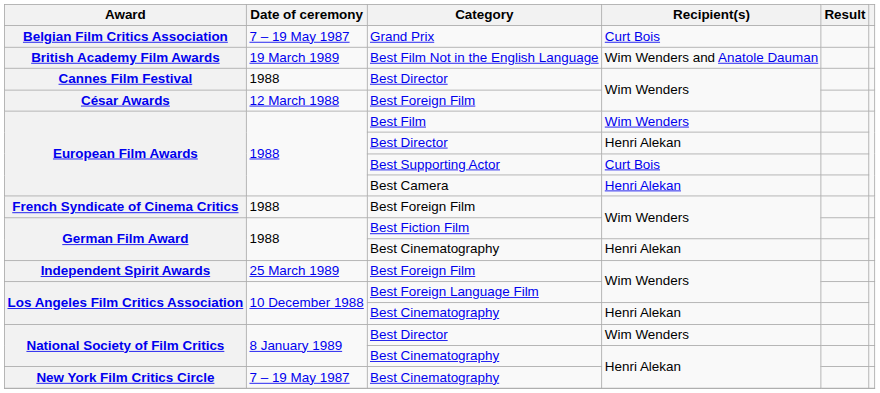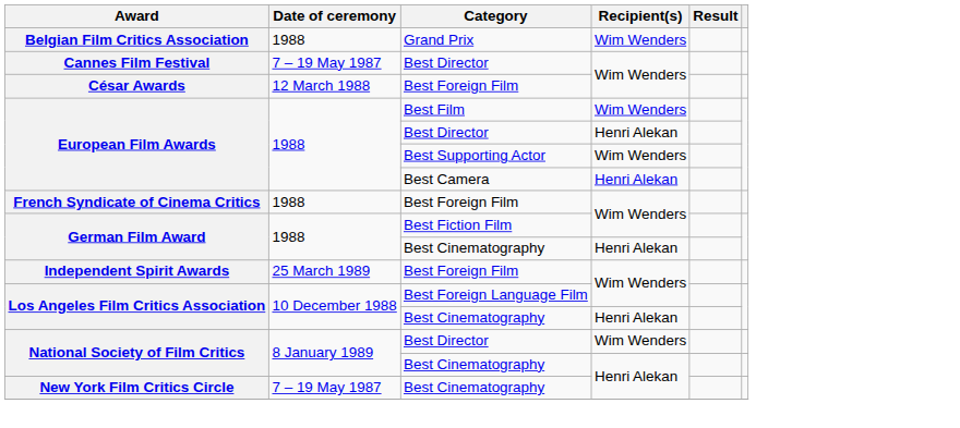Belgian Film Critics Association | Date of ceremony: 7 – 19 May 1987 -> 1988
Belgian Film Critics Association | Recipient(s): Curt Bois -> Wim Wenders
- row: British Academy Film Awards | 19 March 1989 | Best Film Not in the English Language | Wim Wenders and Anatole Dauman
Cannes Film Festival | Date of ceremony: 1988 -> 7 – 19 May 1987
European Film Awards / Best Supporting Actor | Recipient(s): Curt Bois -> Wim Wenders
